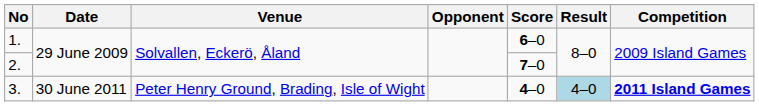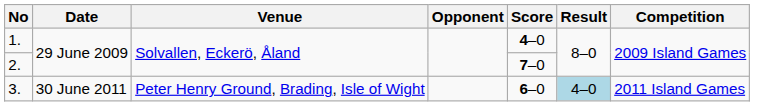1. | Score: 6–0 -> 4–0
3. | Score: 4–0 -> 6–0
3. | Competition: bold -> normal
